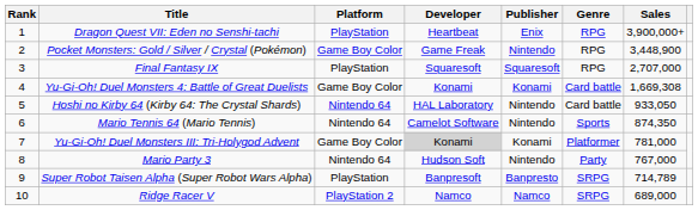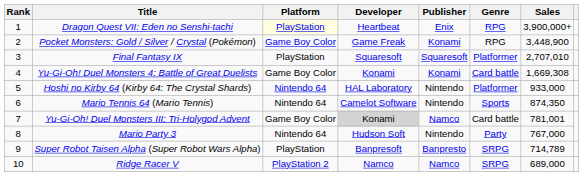Dragon Quest VII: Eden no Senshi-tachi | Platform: no background -> lightyellow background
Pocket Monsters: Gold / Silver / Crystal (Pokémon) | Publisher: Nintendo -> Konami
Final Fantasy IX | Genre: RPG -> Platformer
Final Fantasy IX | Sales: 2,707,000 -> 2,707,010
Hoshi no Kirby 64 (Kirby 64: The Crystal Shards) | Genre: Card battle -> Platformer
Hoshi no Kirby 64 (Kirby 64: The Crystal Shards) | Sales: 933,050 -> 933,000
Yu-Gi-Oh! Duel Monsters III: Tri-Holygod Advent | Publisher: Konami -> Namco
Yu-Gi-Oh! Duel Monsters III: Tri-Holygod Advent | Genre: Platformer -> Card battle
Yu-Gi-Oh! Duel Monsters III: Tri-Holygod Advent | Sales: 781,000 -> 781,001
